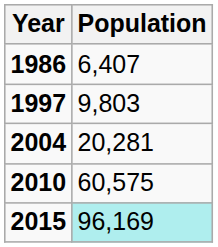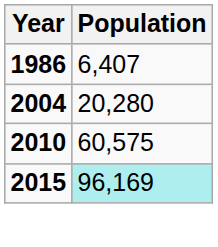- row: 1997 | 9,803
2004 | Population: 20,281 -> 20,280
